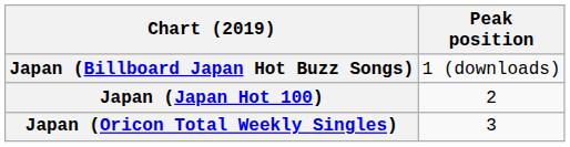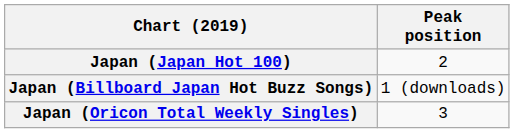rows swapped: Japan (Japan Hot 100) <-> Japan (Billboard Japan Hot Buzz Songs)
